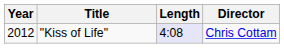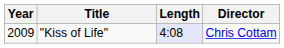"Kiss of Life" | Year: 2012 -> 2009
